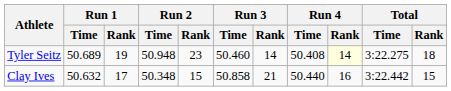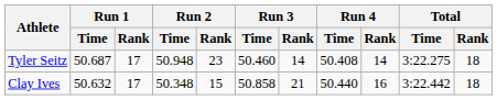Tyler Seitz | Run 1 / Time: 50.689 -> 50.687
Tyler Seitz | Run 1 / Rank: 19 -> 17
Tyler Seitz | Run 4 / Rank: lightyellow background -> no background
Clay Ives | Total / Rank: 15 -> 18
